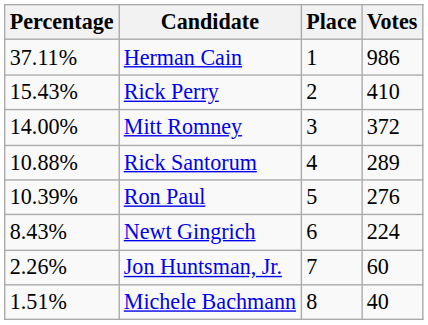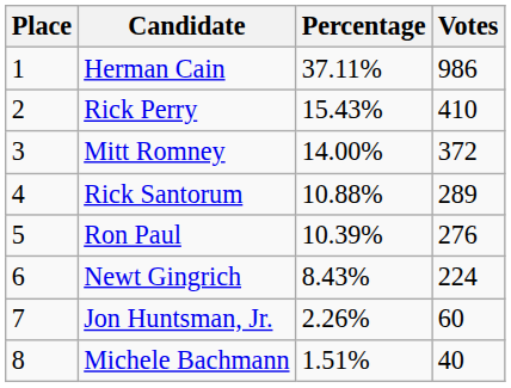columns swapped: Place <-> Percentage
